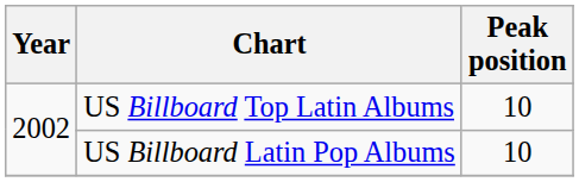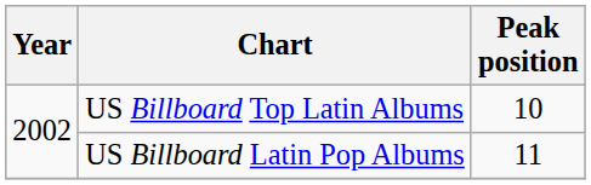US Billboard Latin Pop Albums | Peak position: 10 -> 11
